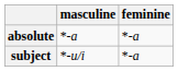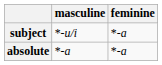rows swapped: absolute <-> subject
